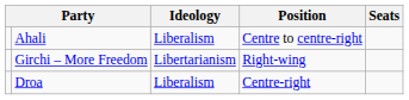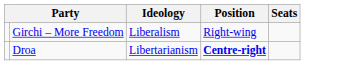- row: Ahali | Liberalism | Centre to centre-right
Girchi – More Freedom | Ideology: Libertarianism -> Liberalism
Droa | Ideology: Liberalism -> Libertarianism
Droa | Position: normal -> bold
